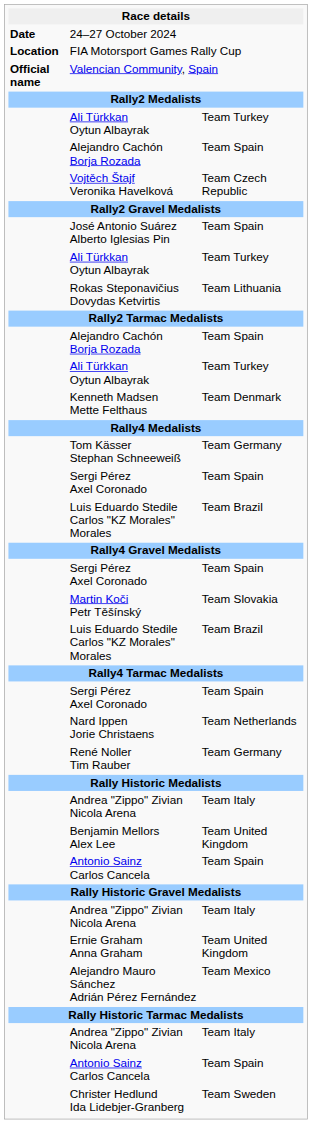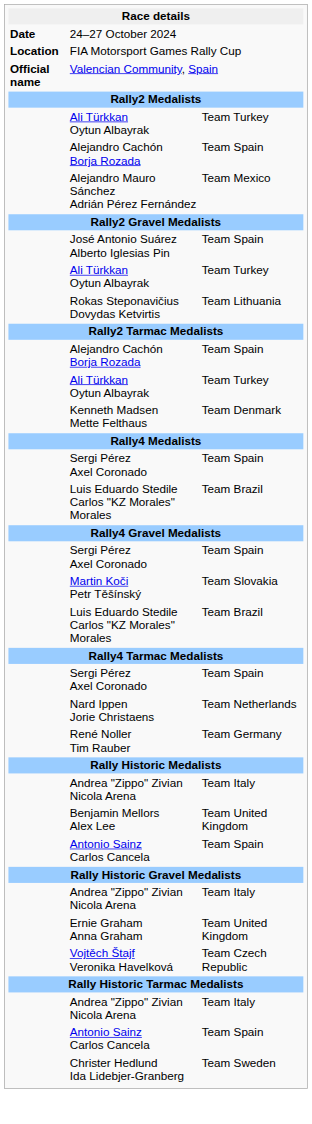rows swapped: Alejandro Mauro Sánchez Adrián Pérez Fernández <-> Vojtěch Štajf Veronika Havelková
- row: Tom Kässer Stephan Schneeweiß | Team Germany
